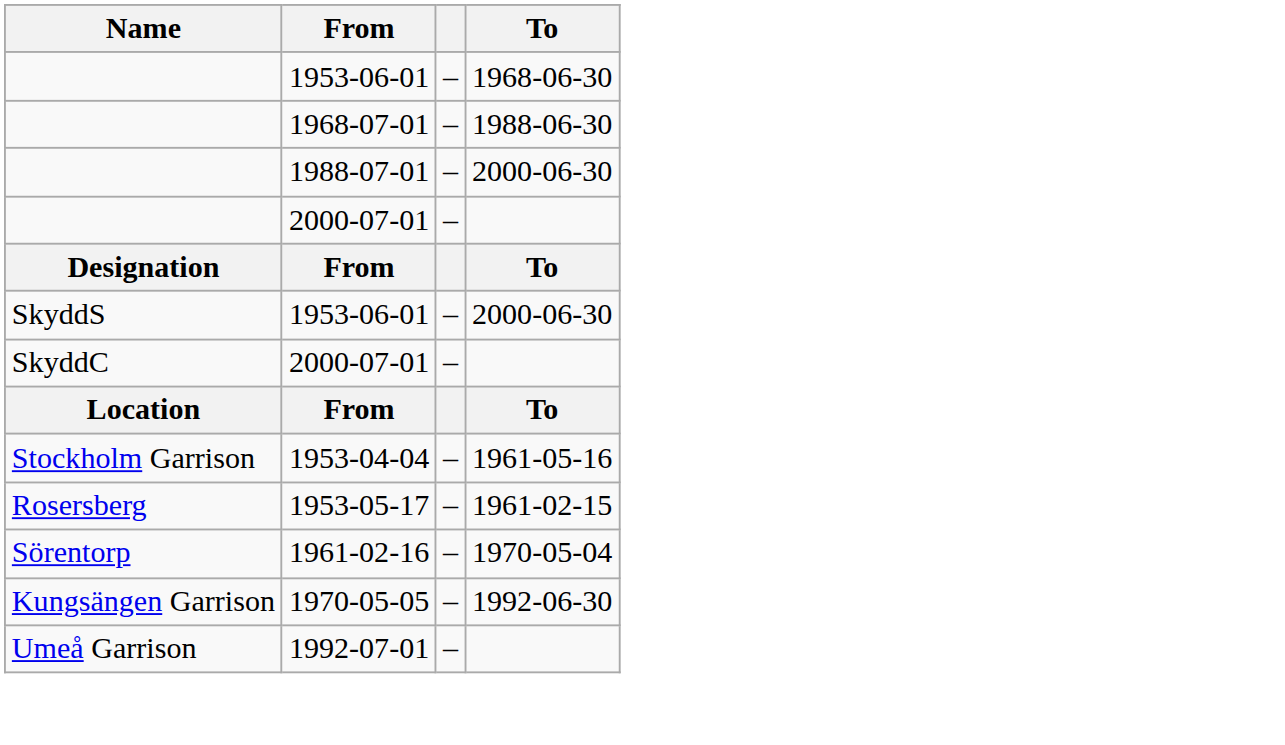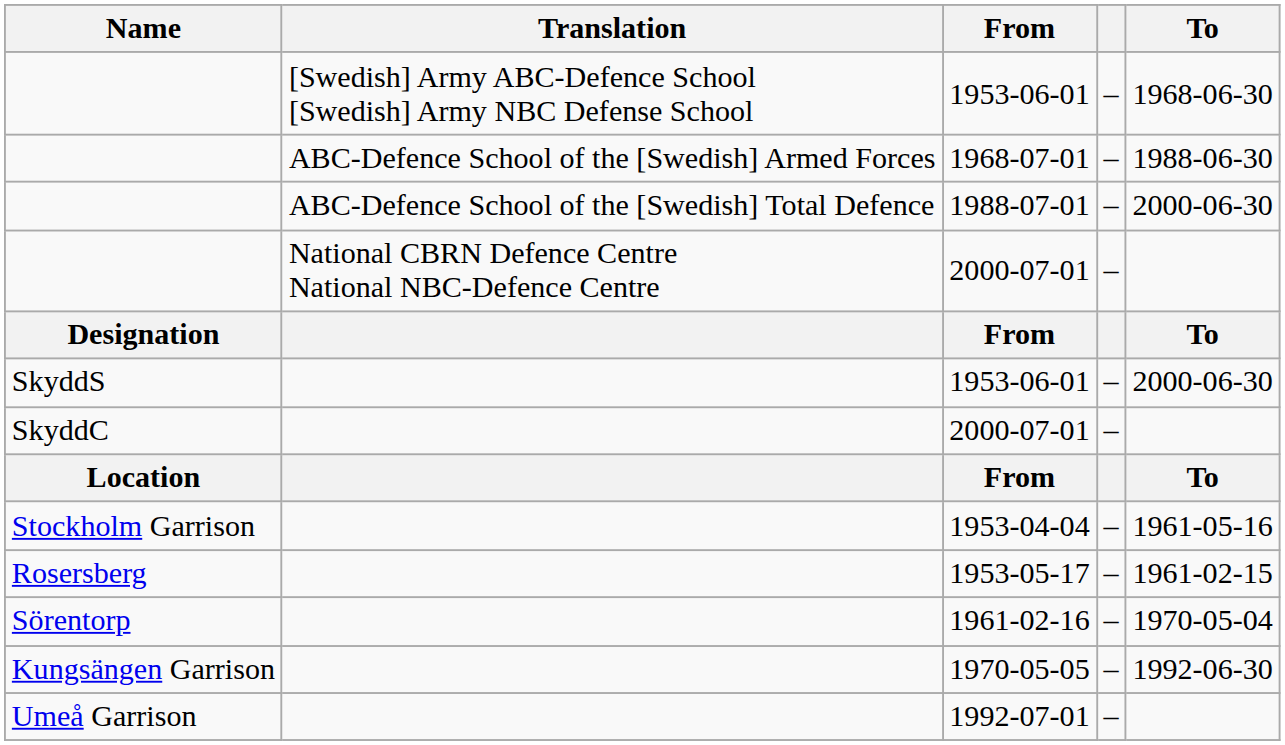+ column: Translation | [Swedish] Army ABC-Defence School [Swedish] Army NBC Defense School | ABC-Defence School of the [Swedish] Armed Forces | ABC-Defence School of the [Swedish] Total Defence | National CBRN Defence Centre National NBC-Defence Centre
